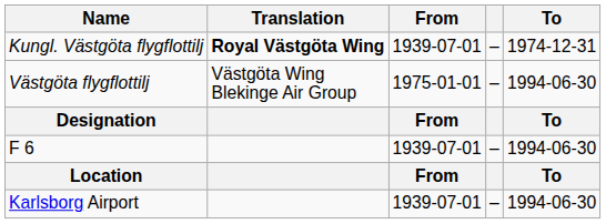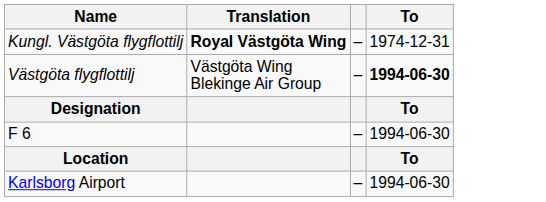- column: From | 1939-07-01 | 1975-01-01 | From | 1939-07-01 | From | 1939-07-01
Västgöta flygflottilj | To: normal -> bold
